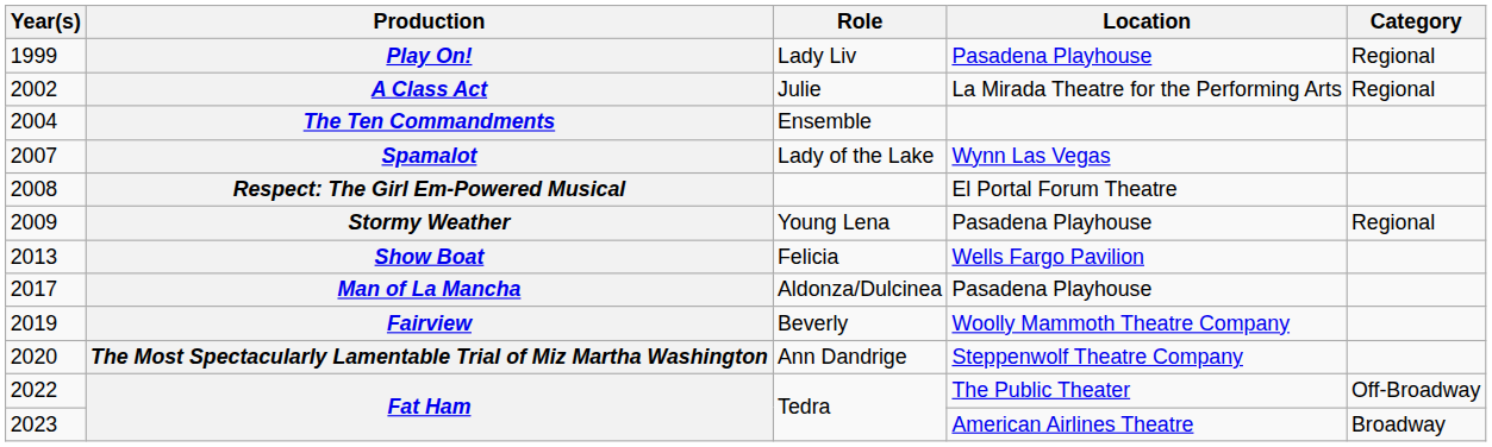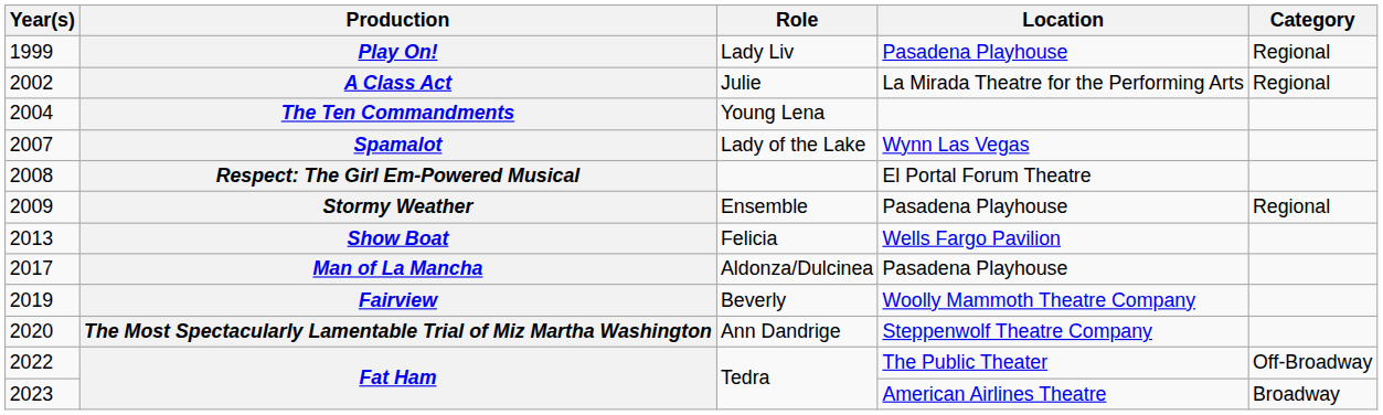The Ten Commandments | Role: Ensemble -> Young Lena
Stormy Weather | Role: Young Lena -> Ensemble
